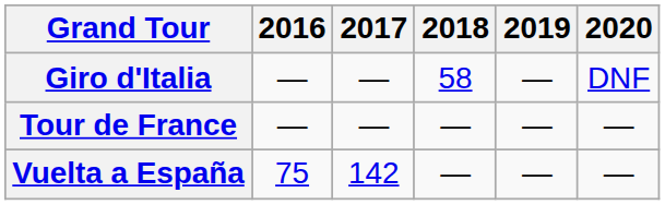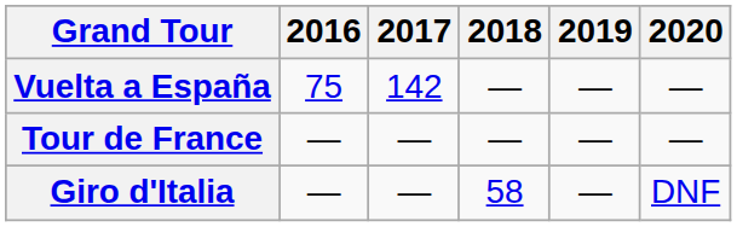rows swapped: Giro d'Italia <-> Vuelta a España
